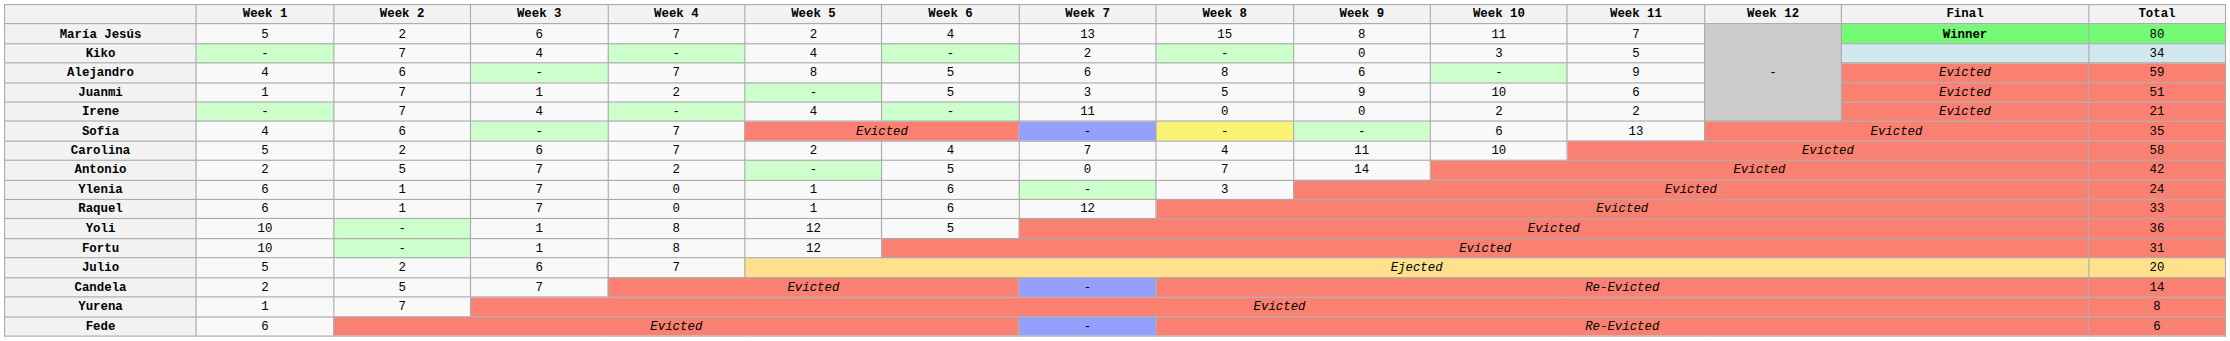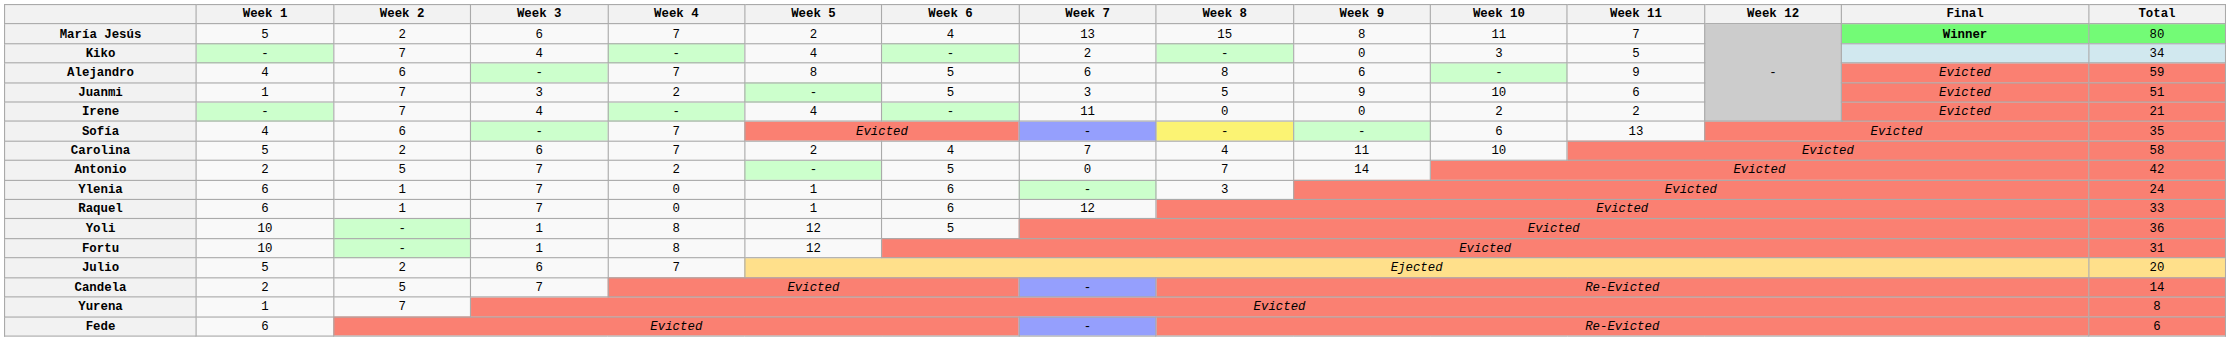Juanmi | Week 3: 1 -> 3
